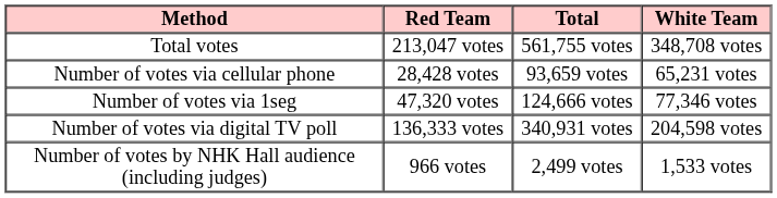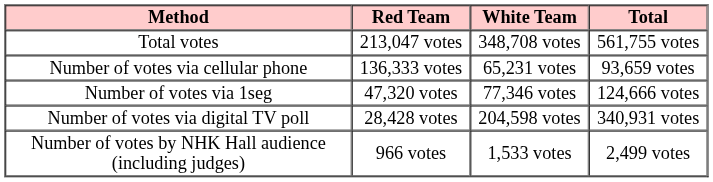columns swapped: White Team <-> Total
Number of votes via cellular phone | Red Team: 28,428 votes -> 136,333 votes
Number of votes via digital TV poll | Red Team: 136,333 votes -> 28,428 votes
